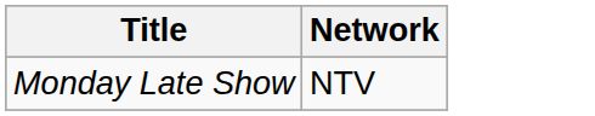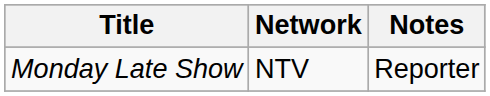+ column: Notes | Reporter
